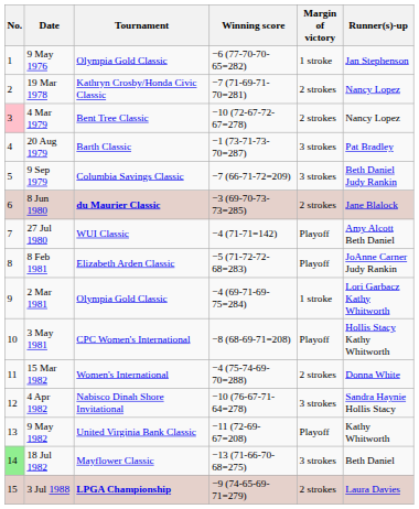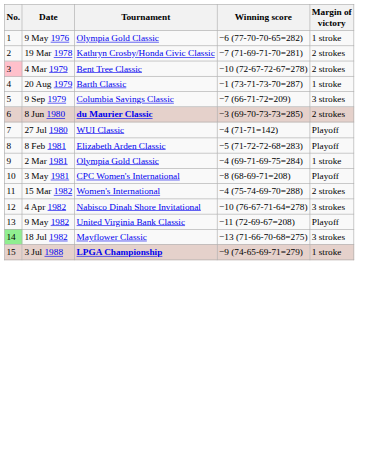- column: Runner(s)-up | Jan Stephenson | Nancy Lopez | Nancy Lopez | Pat Bradley | Beth Daniel Judy Rankin | Jane Blalock | Amy Alcott Beth Daniel | JoAnne Carner Judy Rankin | Lori Garbacz Kathy Whitworth | Hollis Stacy Kathy Whitworth | Donna White | Sandra Haynie Hollis Stacy | Kathy Whitworth | Beth Daniel | Laura Davies
20 Aug 1979 | Margin of victory: 3 strokes -> 1 stroke
3 Jul 1988 | Margin of victory: 2 strokes -> 1 stroke
